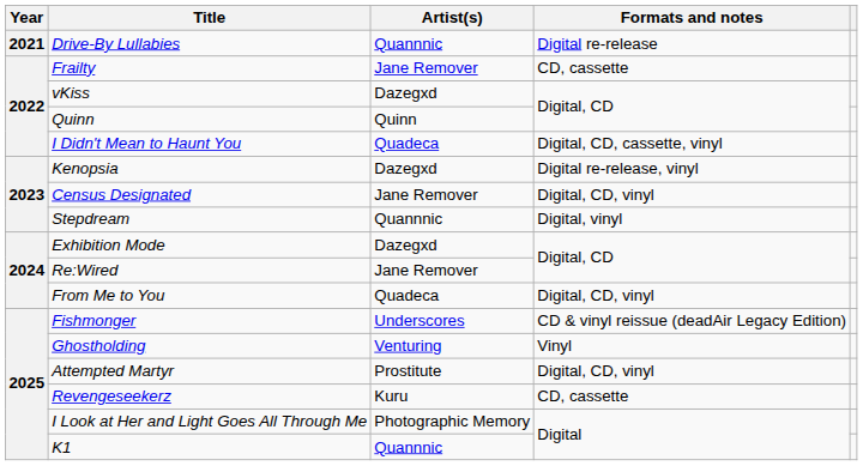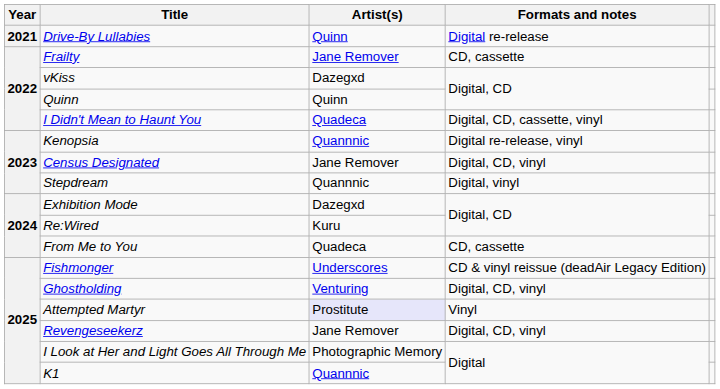Drive-By Lullabies | Artist(s): Quannnic -> Quinn
Kenopsia | Artist(s): Dazegxd -> Quannnic
Re:Wired | Artist(s): Jane Remover -> Kuru
From Me to You | Formats and notes: Digital, CD, vinyl -> CD, cassette
Ghostholding | Formats and notes: Vinyl -> Digital, CD, vinyl
Attempted Martyr | Artist(s): no background -> lavender background
Attempted Martyr | Formats and notes: Digital, CD, vinyl -> Vinyl
Revengeseekerz | Artist(s): Kuru -> Jane Remover
Revengeseekerz | Formats and notes: CD, cassette -> Digital, CD, vinyl
